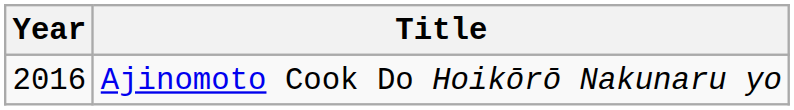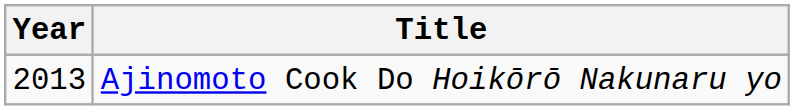Ajinomoto Cook Do Hoikōrō Nakunaru yo | Year: 2016 -> 2013
